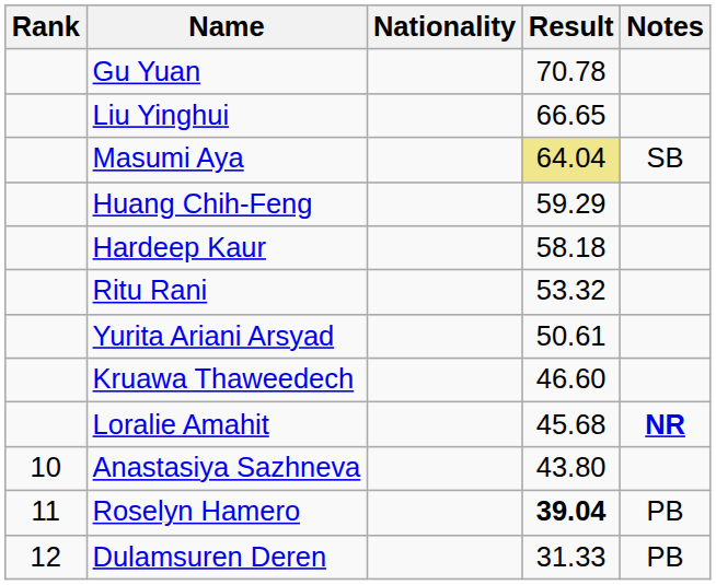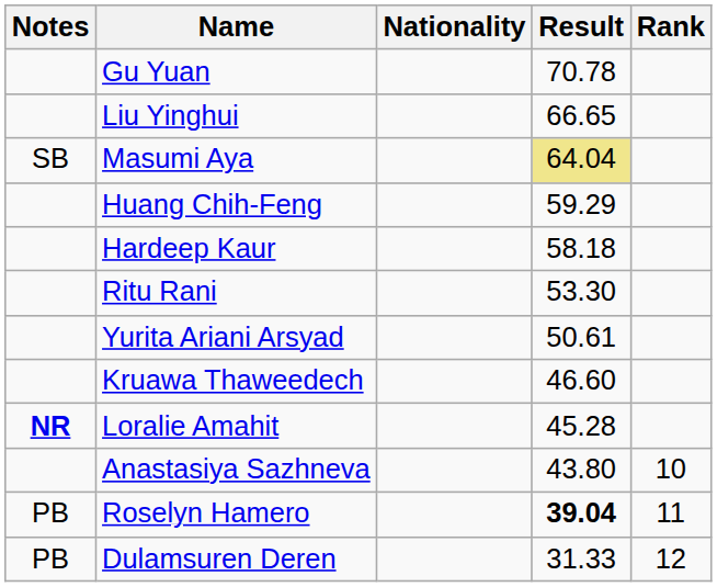columns swapped: Rank <-> Notes
Ritu Rani | Result: 53.32 -> 53.30
Loralie Amahit | Result: 45.68 -> 45.28
